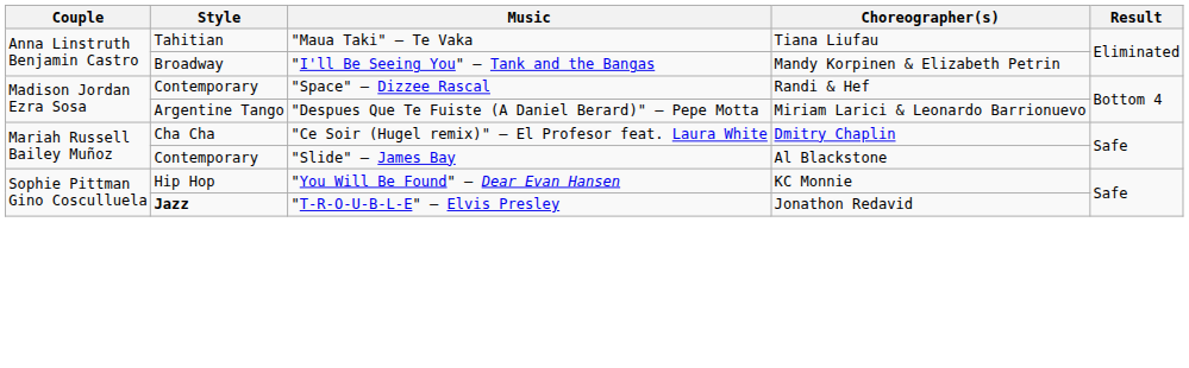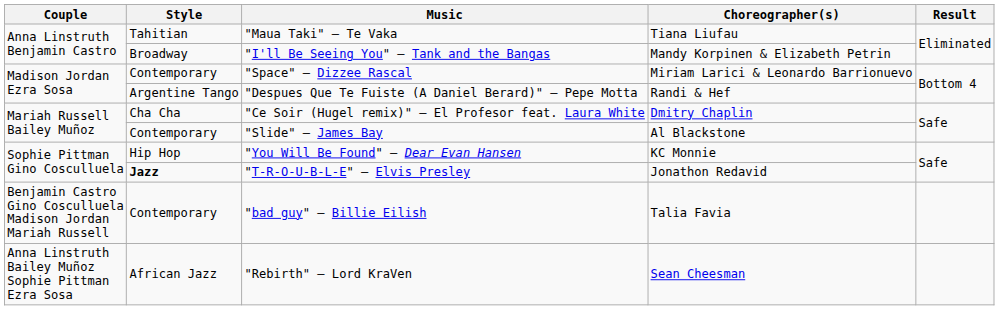"Space" — Dizzee Rascal | Choreographer(s): Randi & Hef -> Miriam Larici & Leonardo Barrionuevo
"Despues Que Te Fuiste (A Daniel Berard)" — Pepe Motta | Choreographer(s): Miriam Larici & Leonardo Barrionuevo -> Randi & Hef
+ row: Benjamin Castro Gino Cosculluela Madison Jordan Mariah Russell | Contemporary | "bad guy" — Billie Eilish | Talia Favia
+ row: Anna Linstruth Bailey Muñoz Sophie Pittman Ezra Sosa | African Jazz | "Rebirth" — Lord KraVen | Sean Cheesman
